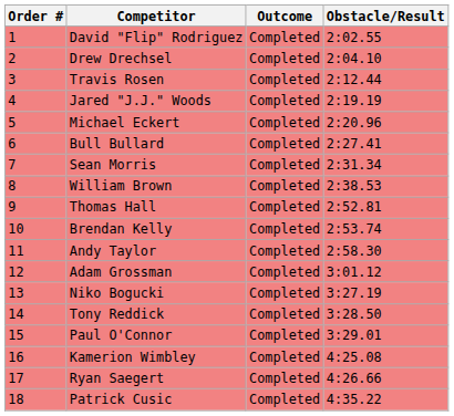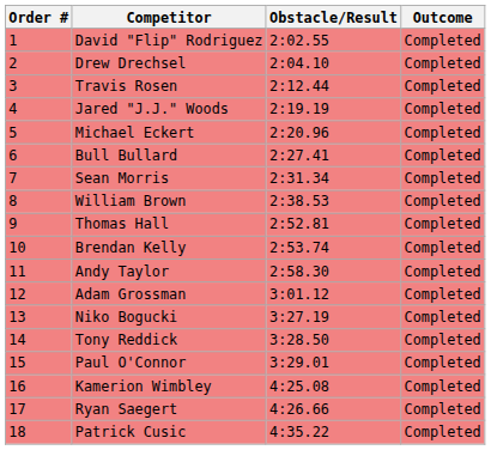columns swapped: Outcome <-> Obstacle/Result
